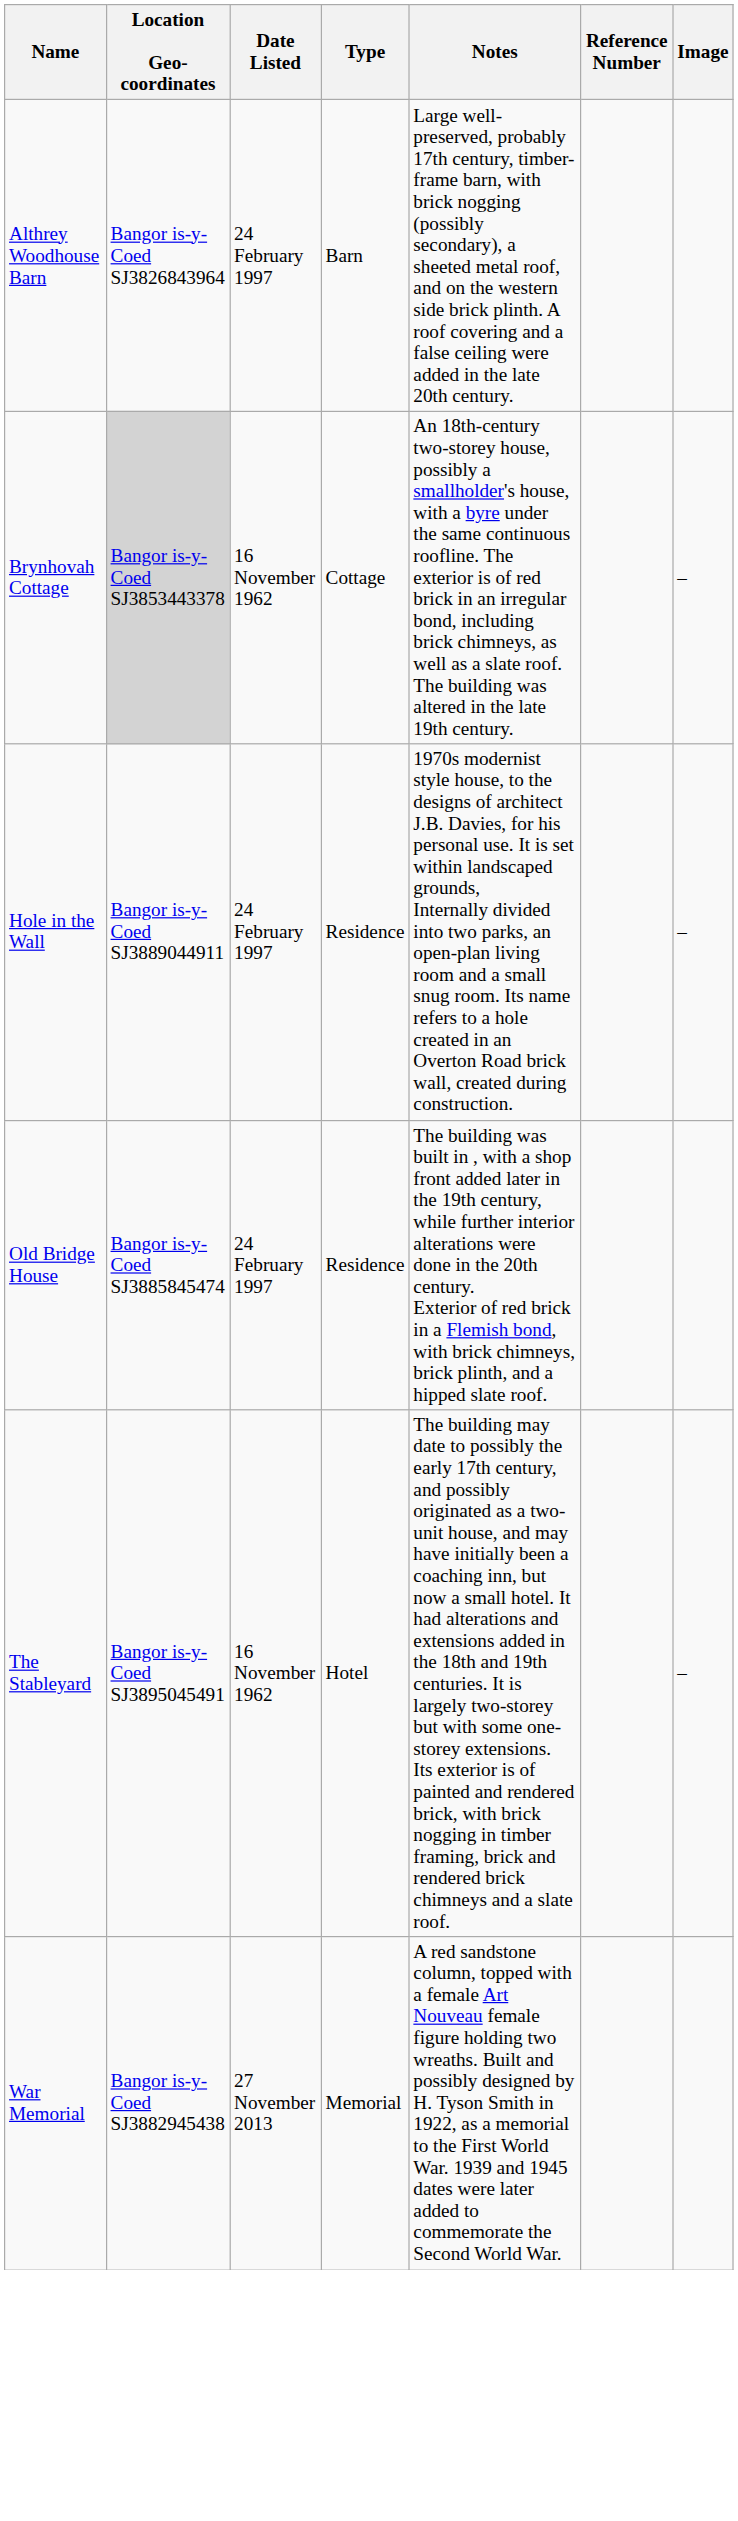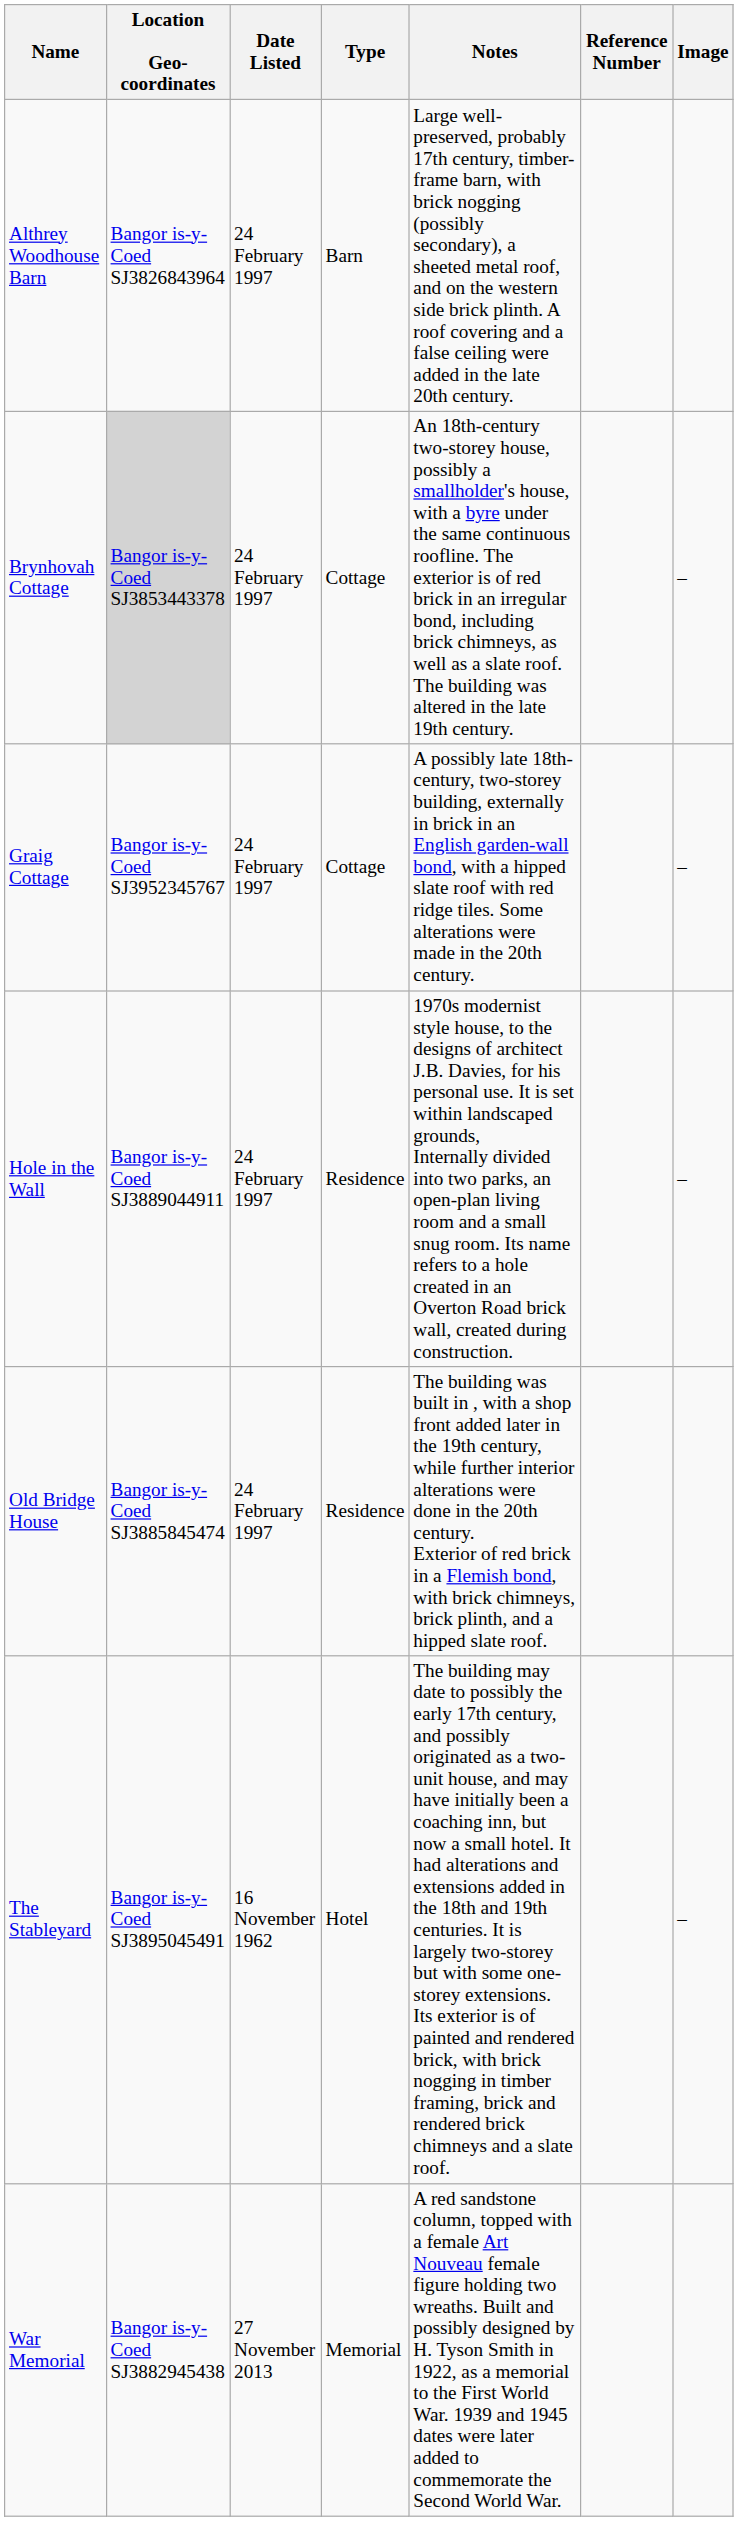Brynhovah Cottage | Date Listed: 16 November 1962 -> 24 February 1997
+ row: Graig Cottage | Bangor is-y-Coed SJ3952345767 | 24 February 1997 | Cottage | A possibly late 18th-century, two-storey building, externally in brick in an English garden-wall bond, with a hipped slate roof with red ridge tiles. Some alterations were made in the 20th century. | –
